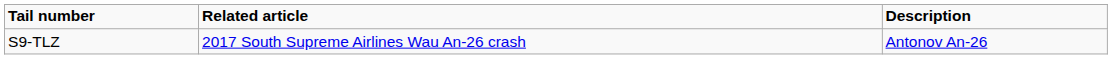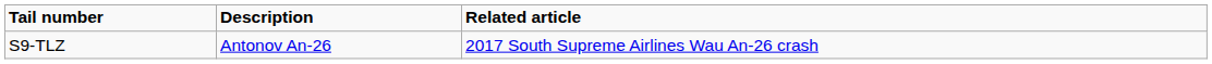columns swapped: Description <-> Related article
